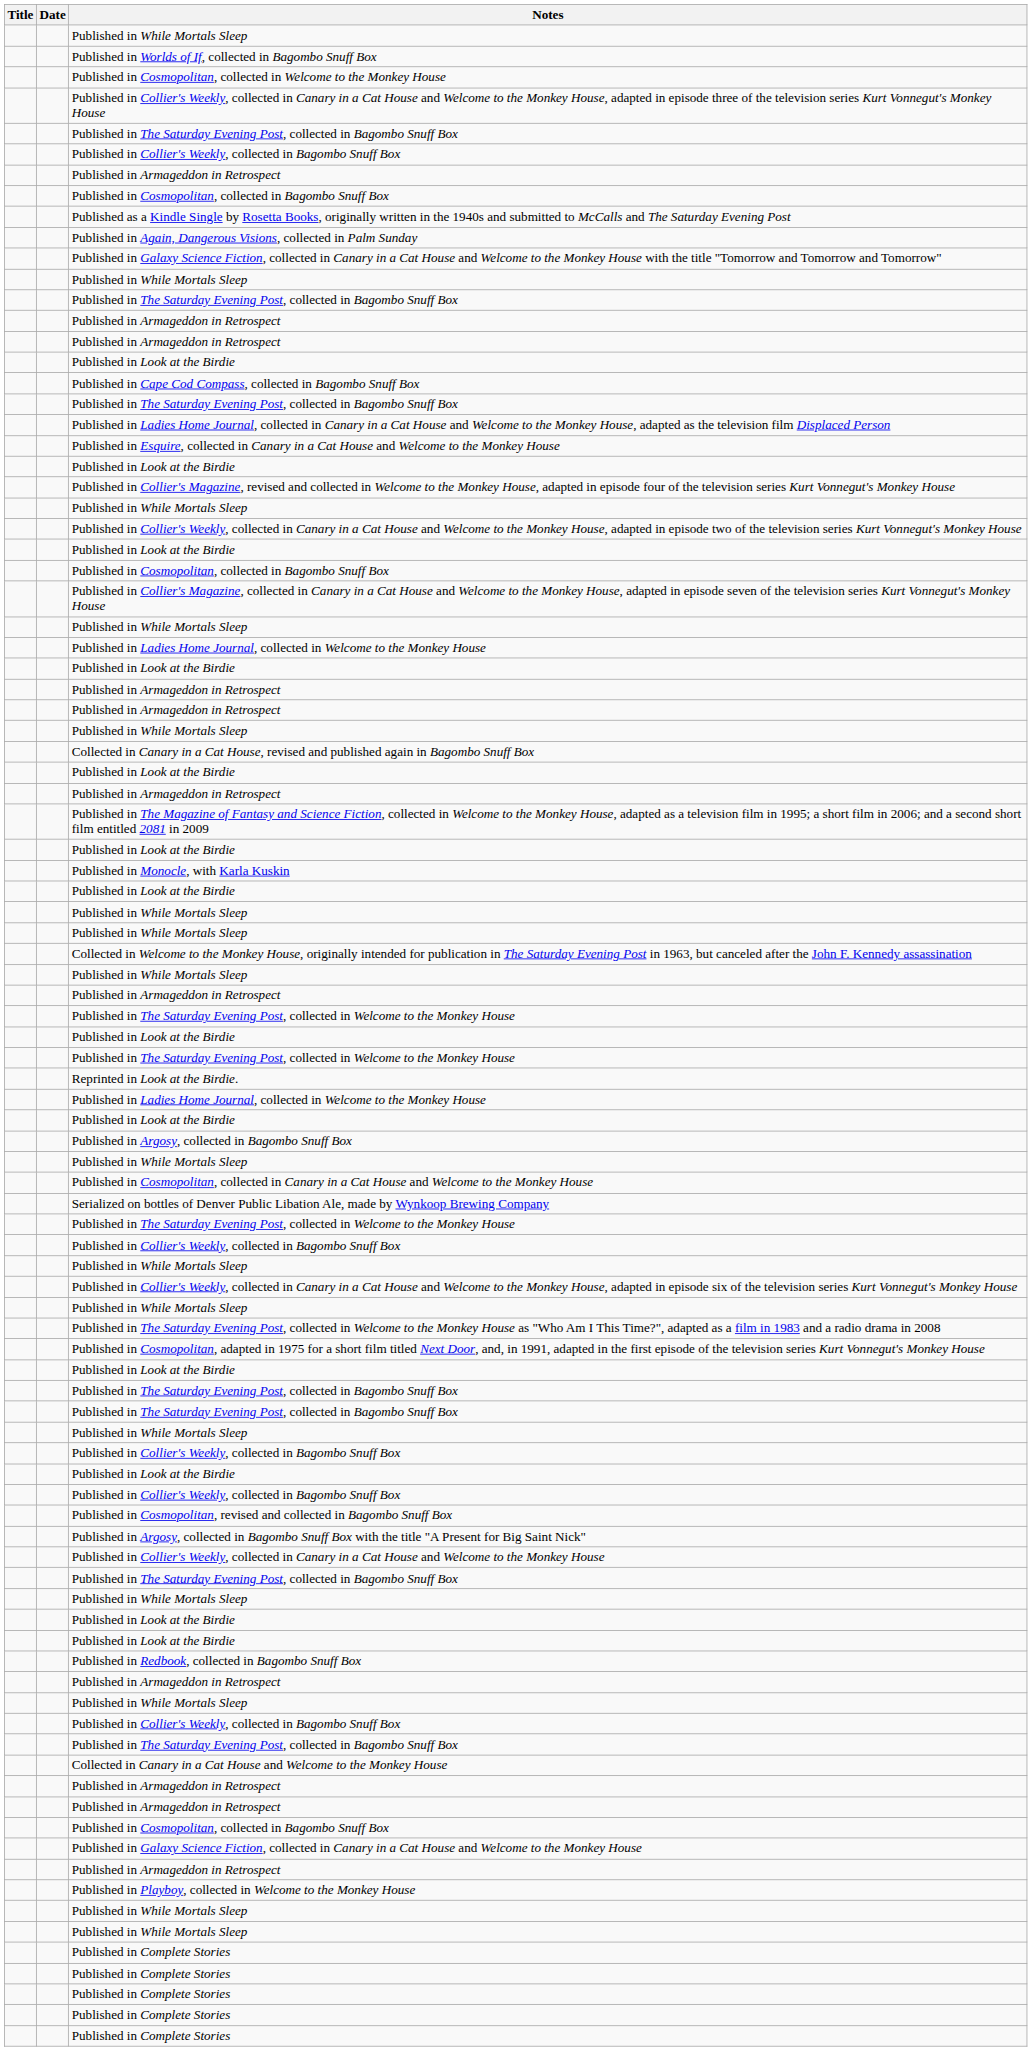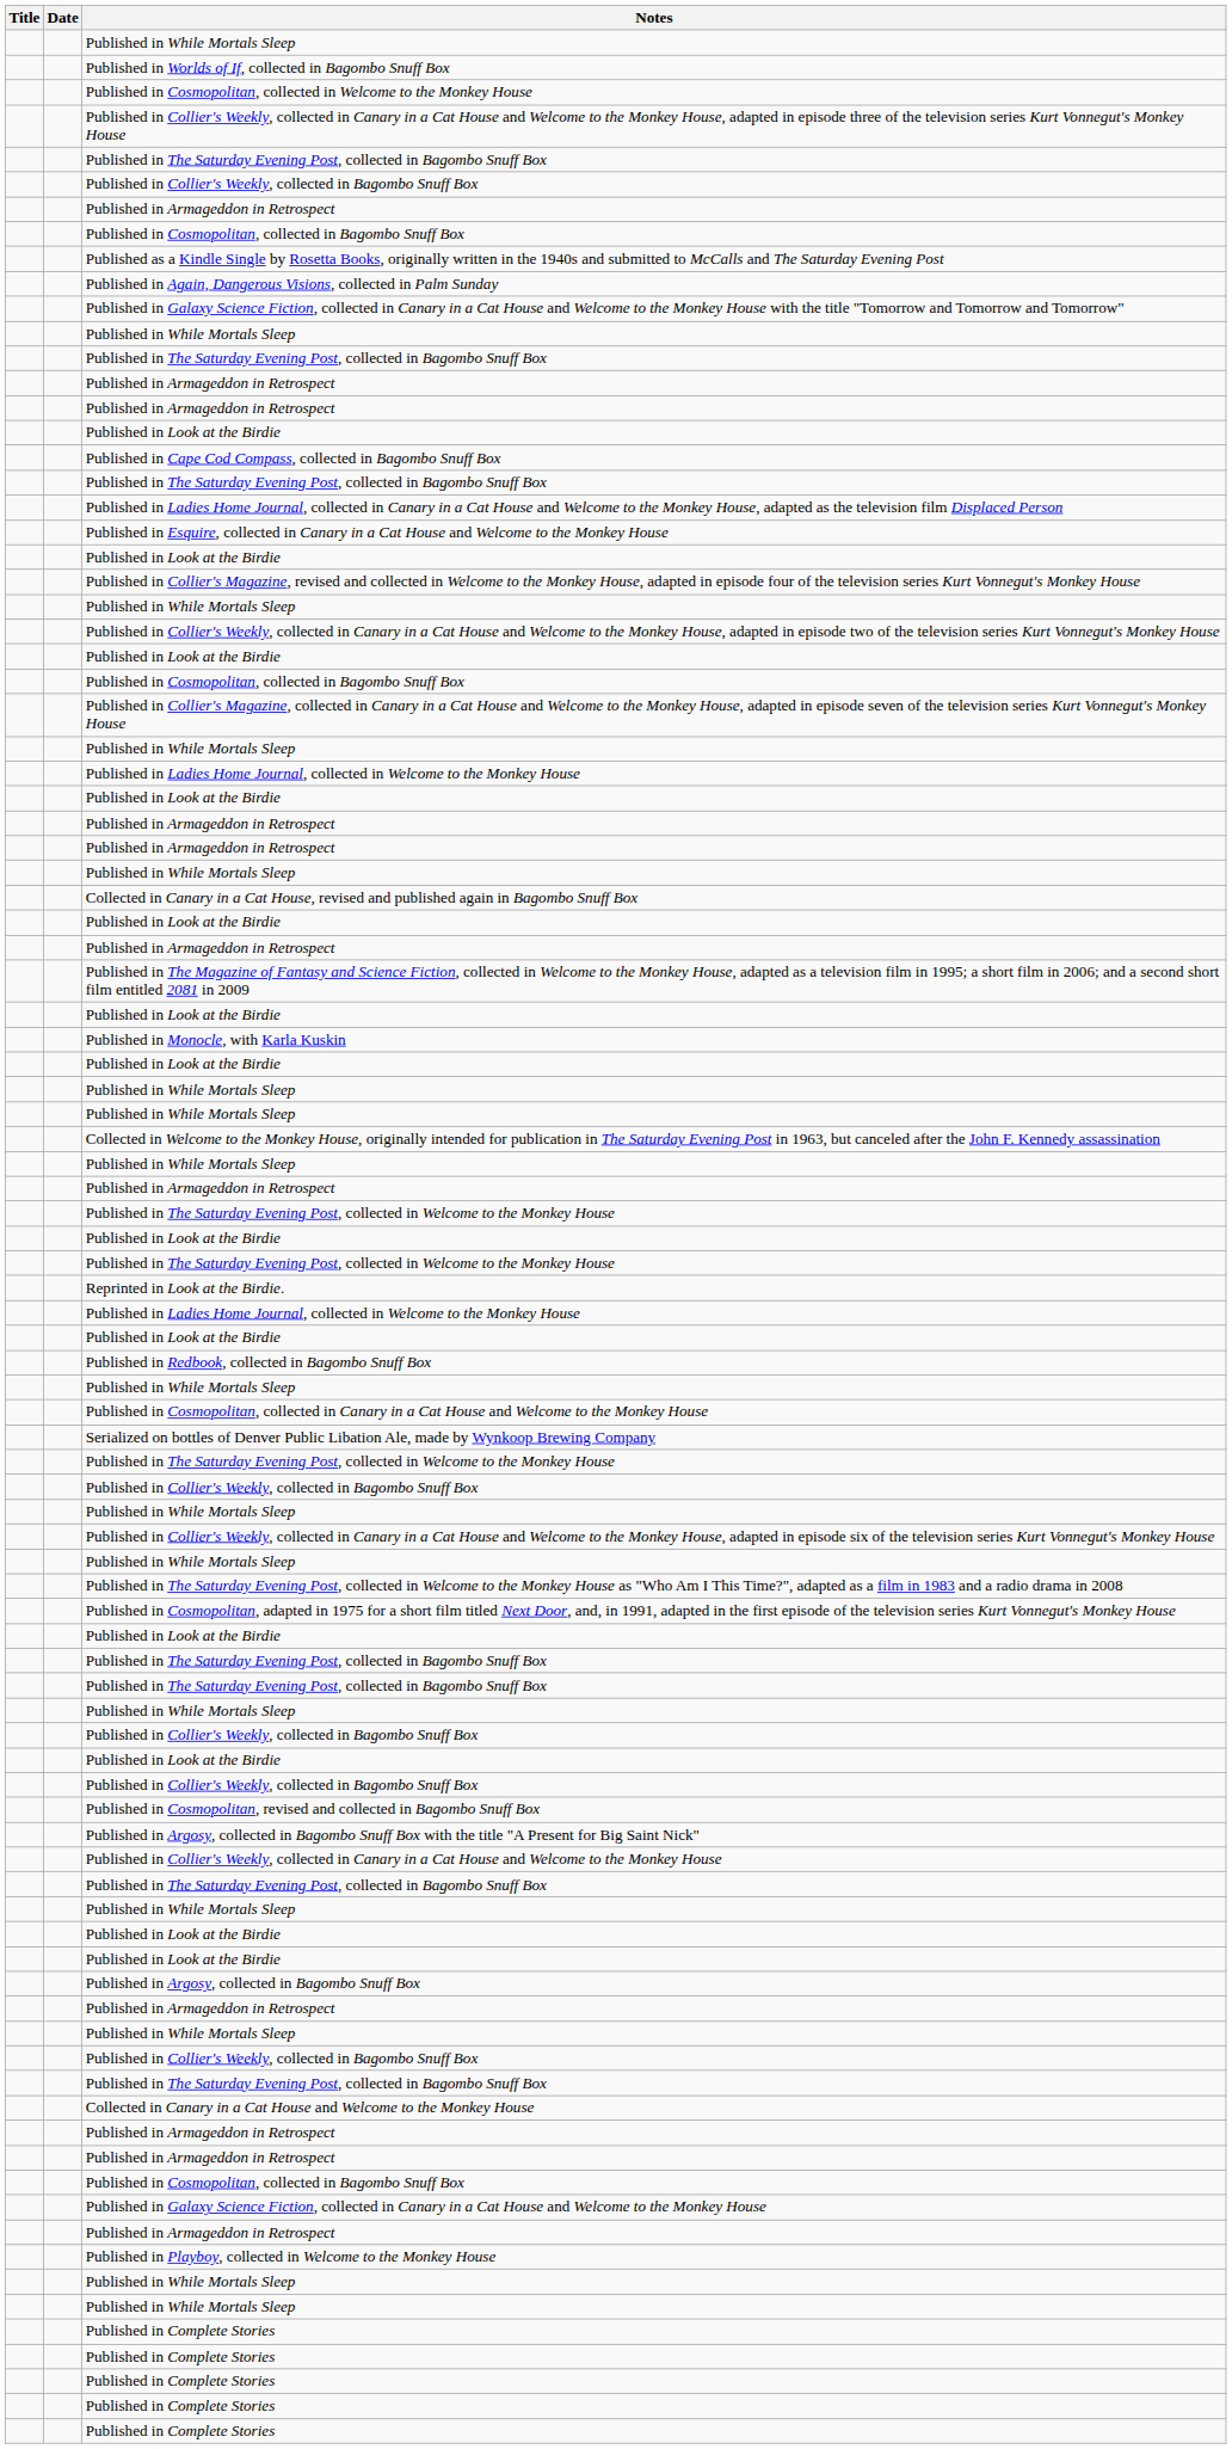rows swapped: Published in Redbook, collected in Bagombo Snuff Box <-> Published in Argosy, collected in Bagombo Snuff Box
